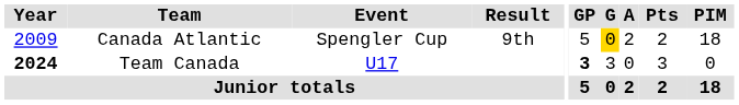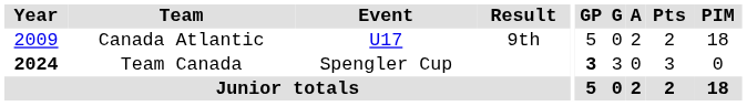Canada Atlantic | Event: Spengler Cup -> U17
Canada Atlantic | G: gold background -> no background
Team Canada | Event: U17 -> Spengler Cup
